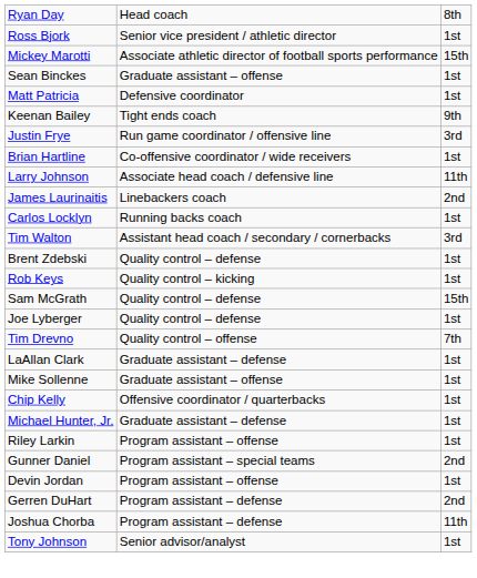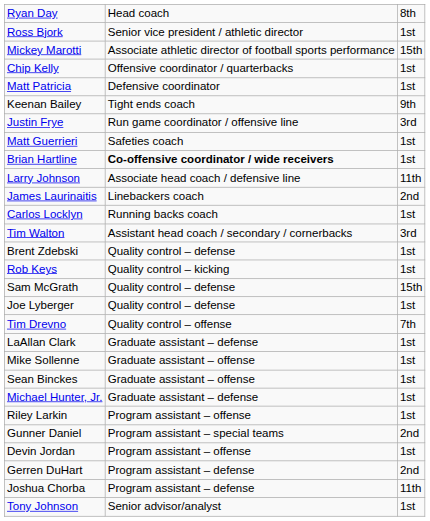rows swapped: Chip Kelly <-> Sean Binckes
+ row: Matt Guerrieri | Safeties coach | 1st
Brian Hartline | column 2: normal -> bold
